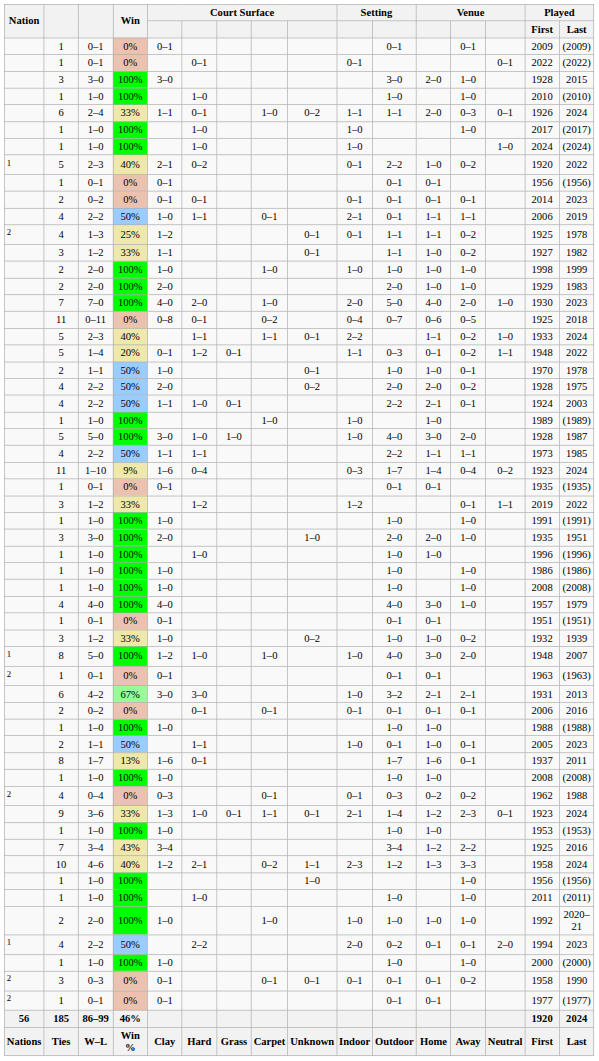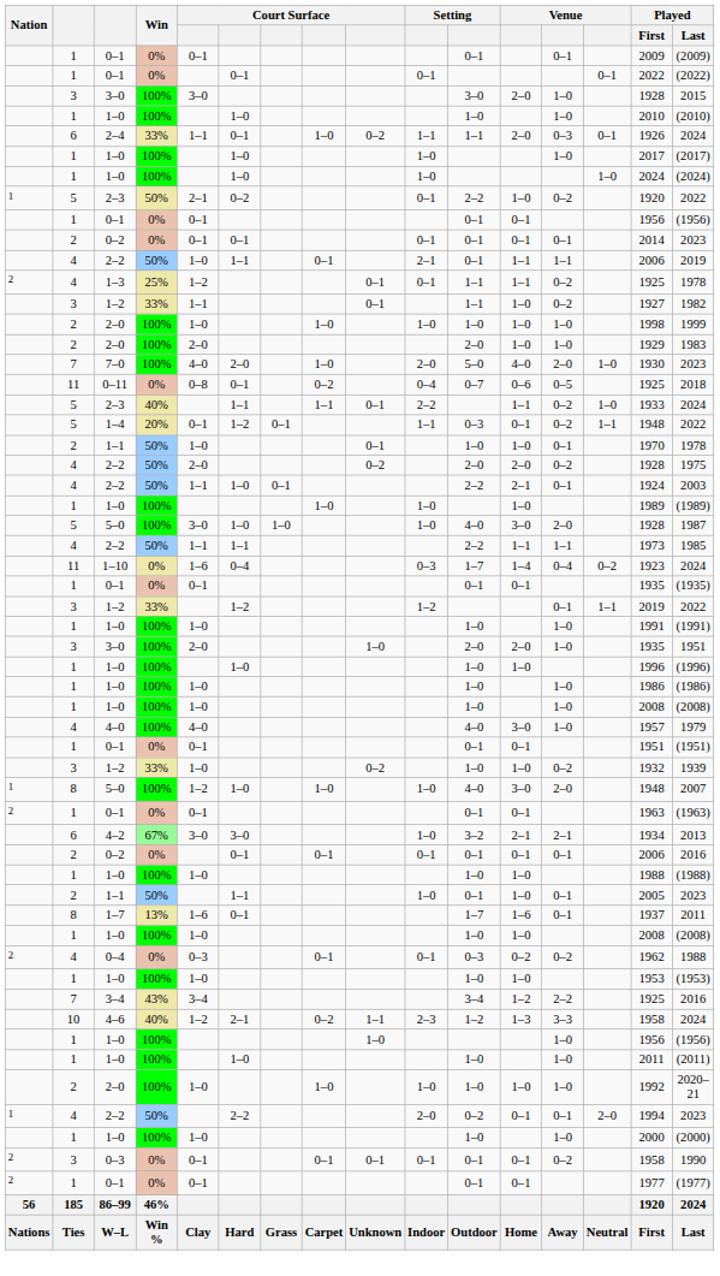1 / 2–3 | Win: 40% -> 50%
1–10 | Win: 9% -> 0%
4–2 | Played / First: 1931 -> 1934
- row: 9 | 3–6 | 33% | 1–3 | 1–0 | 0–1 | 1–1 | 0–1 | 2–1 | 1–4 | 1–2 | 2–3 | 0–1 | 1923 | 2024
